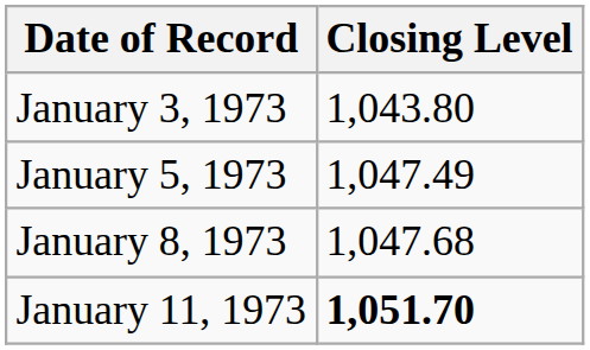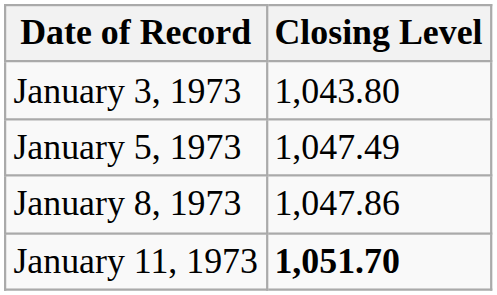January 8, 1973 | Closing Level: 1,047.68 -> 1,047.86
